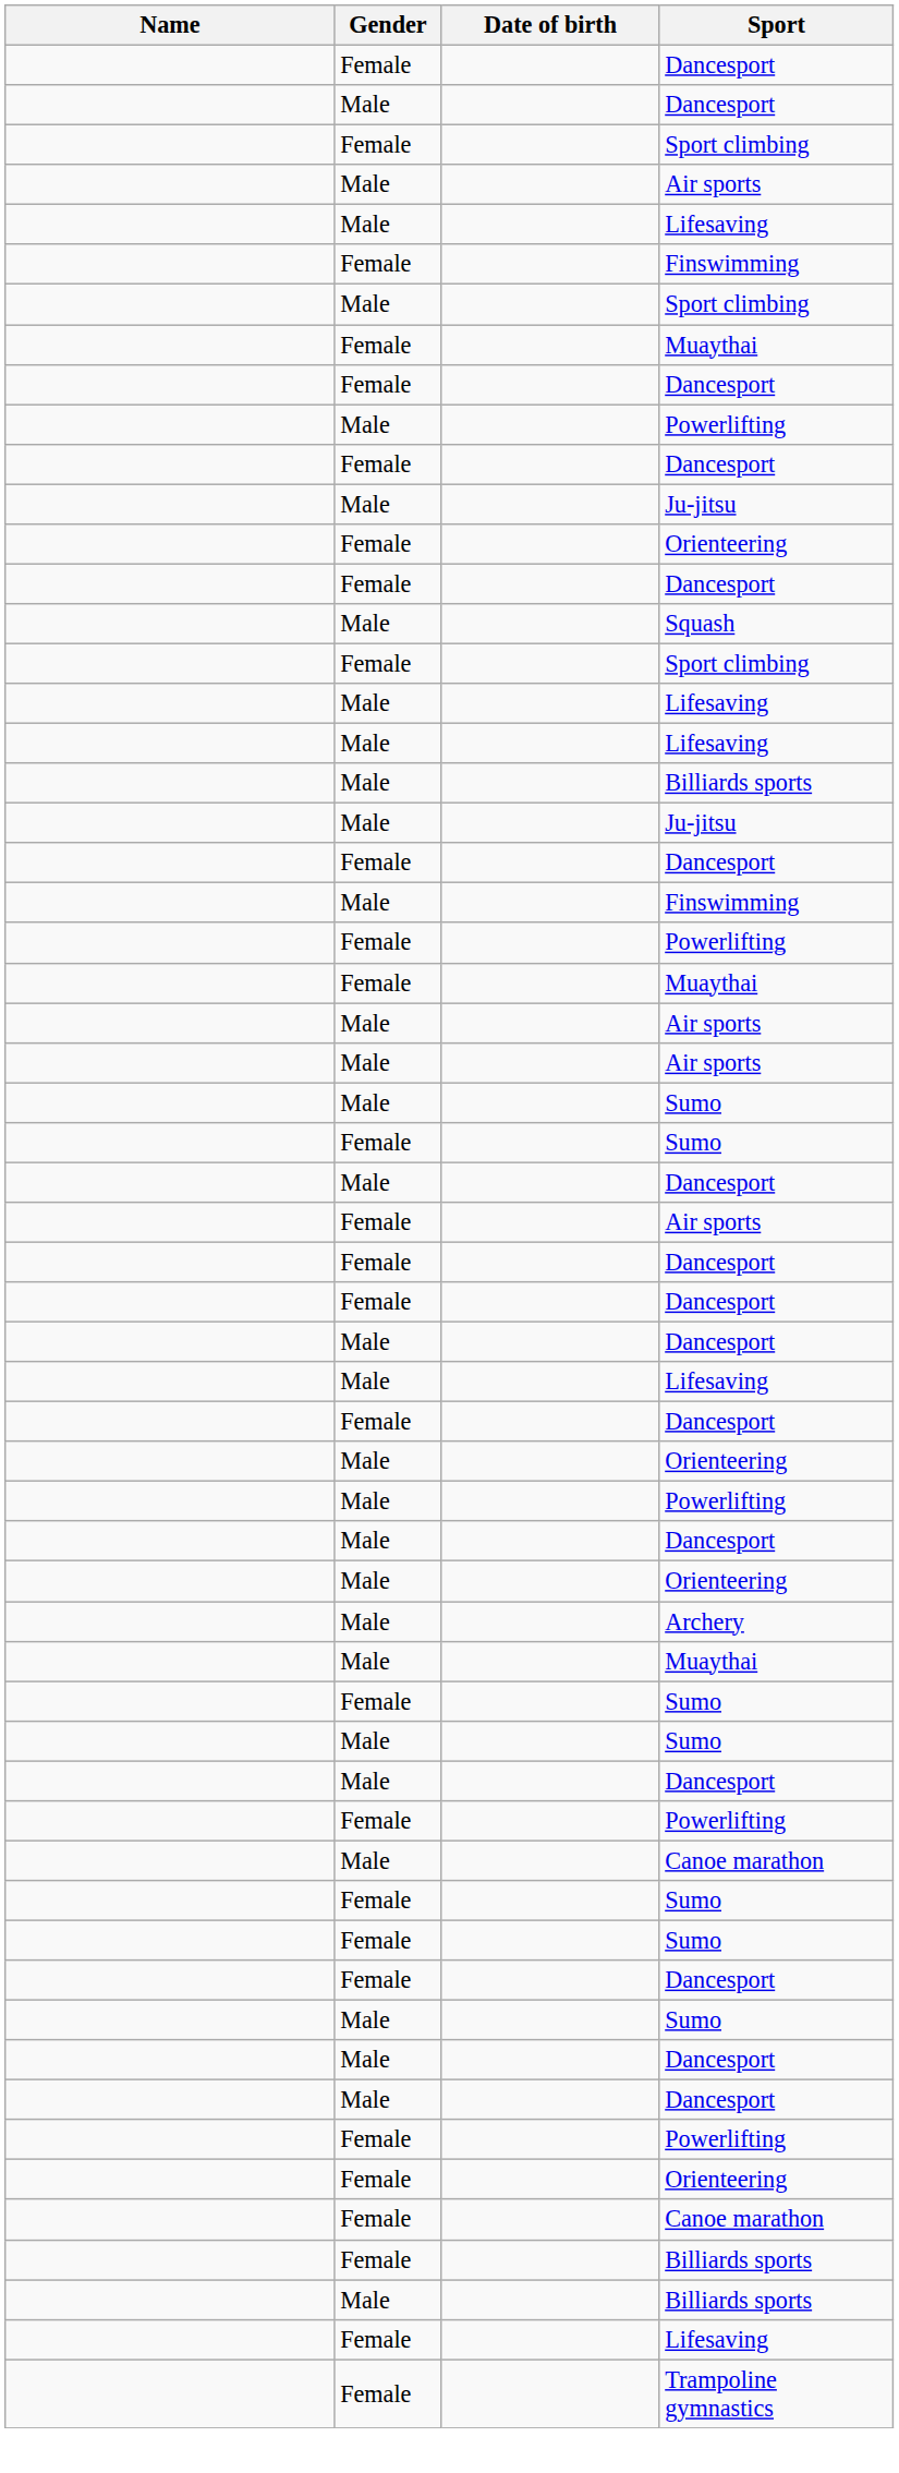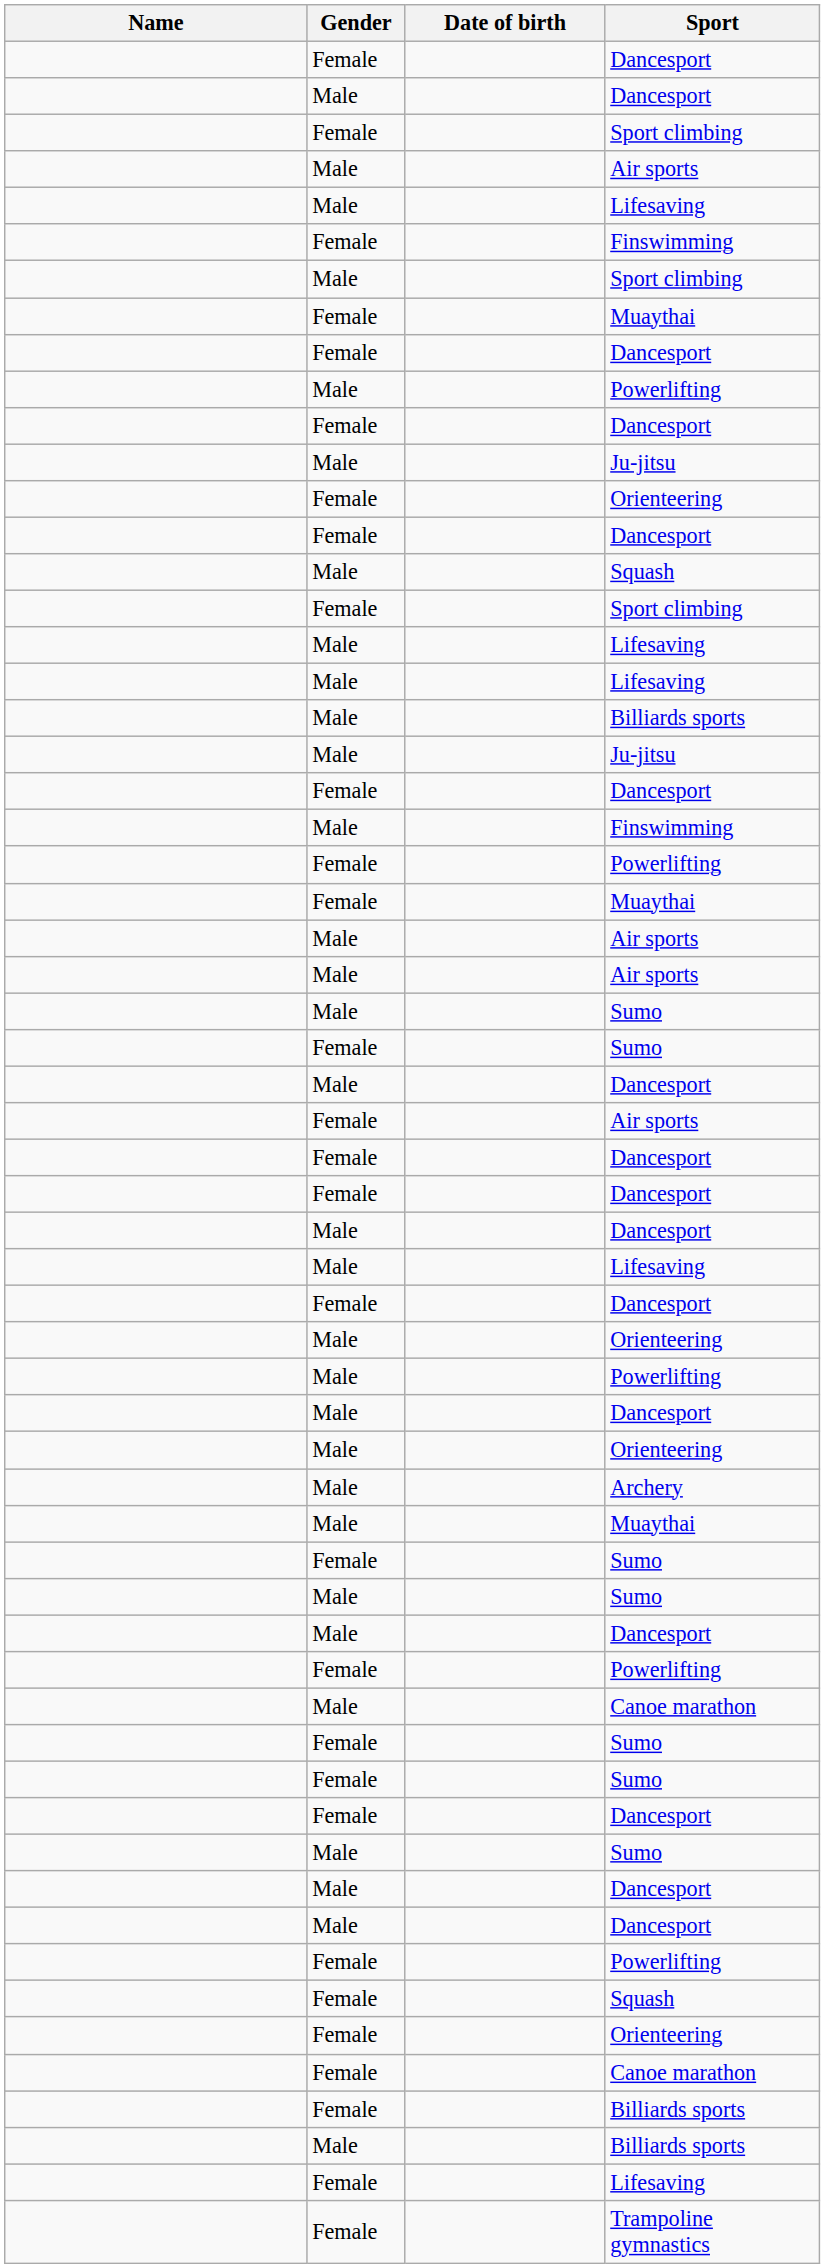+ row: Female | Squash
